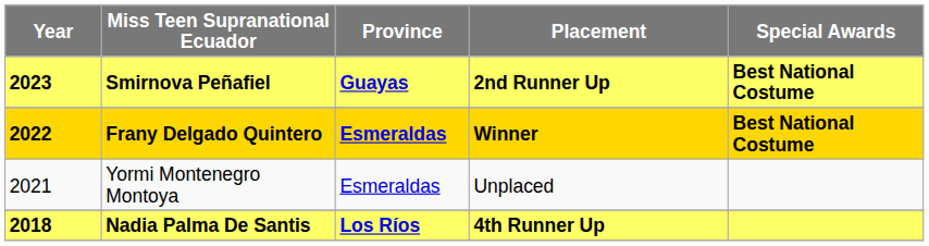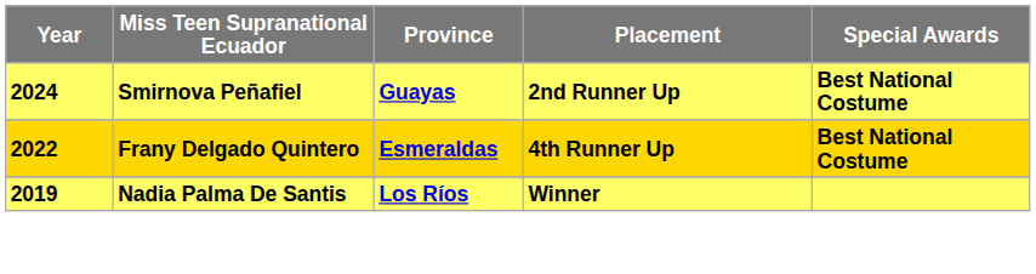Smirnova Peñafiel | Year: 2023 -> 2024
Frany Delgado Quintero | Placement: Winner -> 4th Runner Up
- row: 2021 | Yormi Montenegro Montoya | Esmeraldas | Unplaced
Nadia Palma De Santis | Year: 2018 -> 2019
Nadia Palma De Santis | Placement: 4th Runner Up -> Winner
